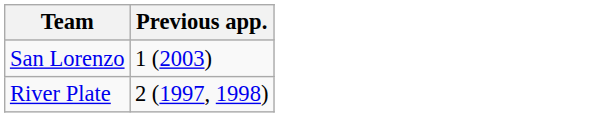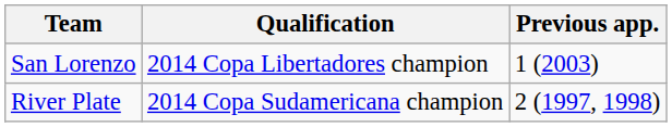+ column: Qualification | 2014 Copa Libertadores champion | 2014 Copa Sudamericana champion
